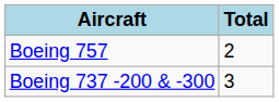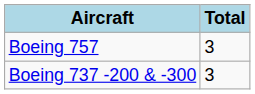Boeing 757 | Total: 2 -> 3
